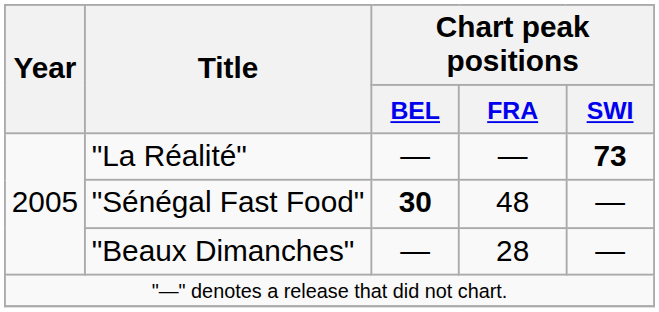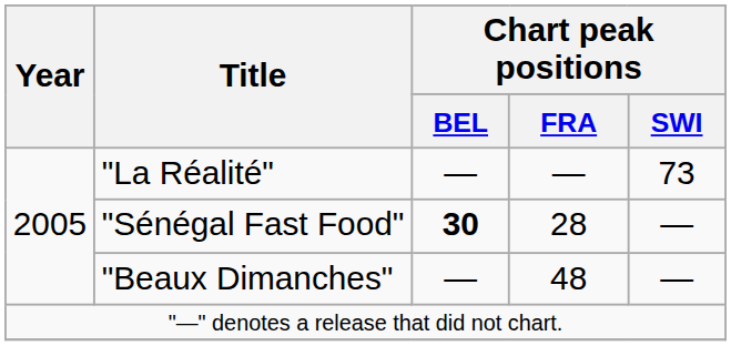"La Réalité" | Chart peak positions / SWI: bold -> normal
"Sénégal Fast Food" | Chart peak positions / FRA: 48 -> 28
"Beaux Dimanches" | Chart peak positions / FRA: 28 -> 48
